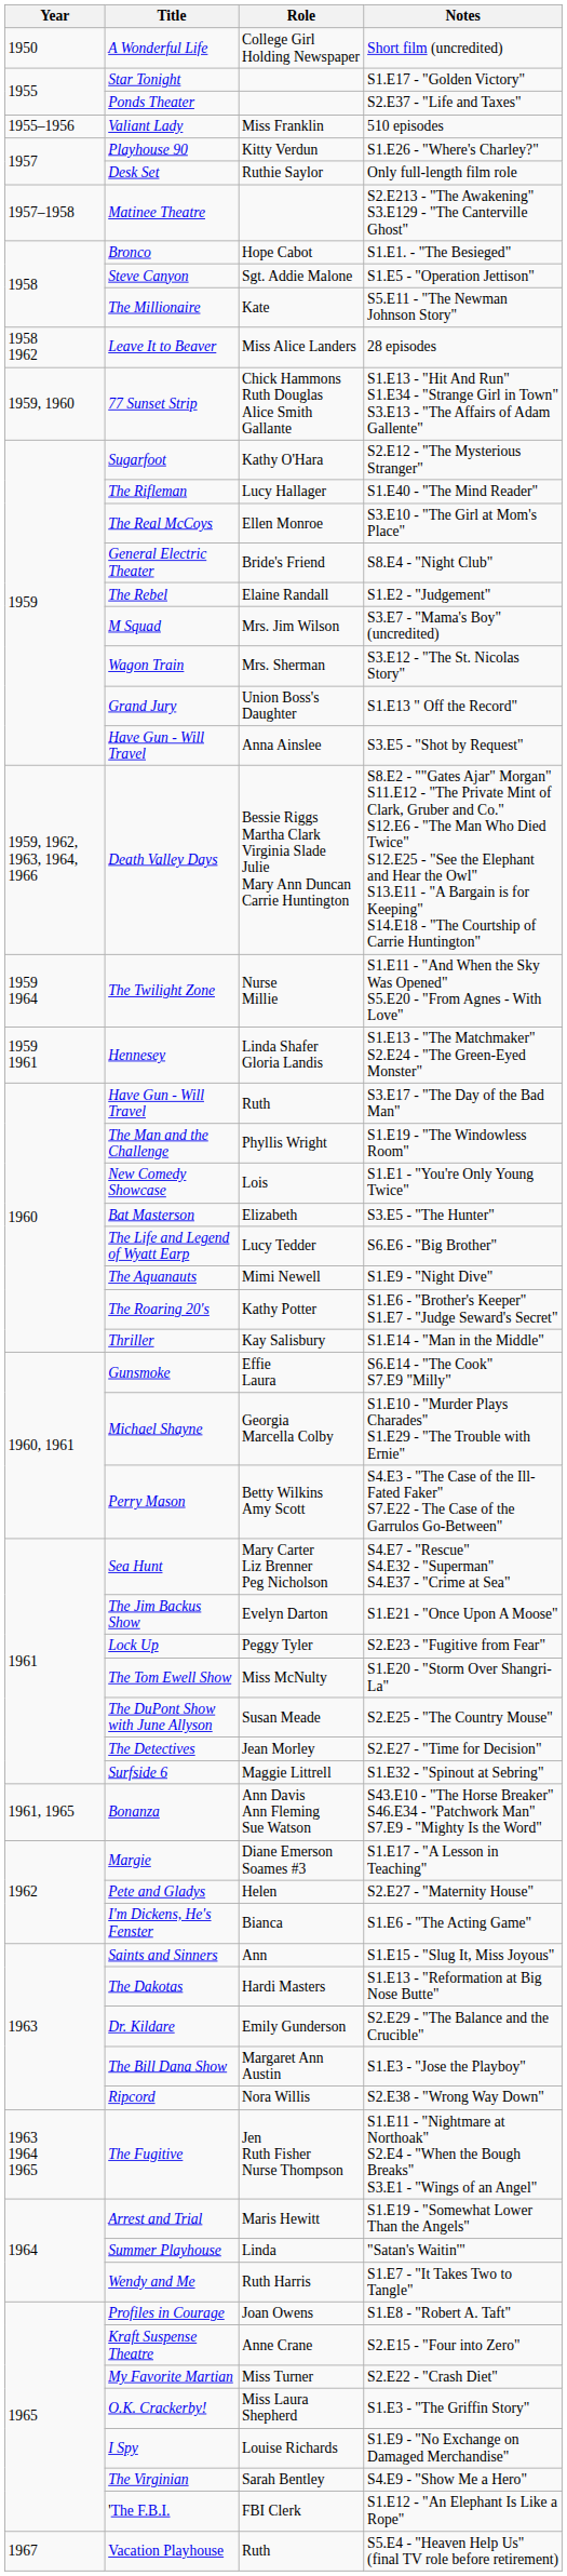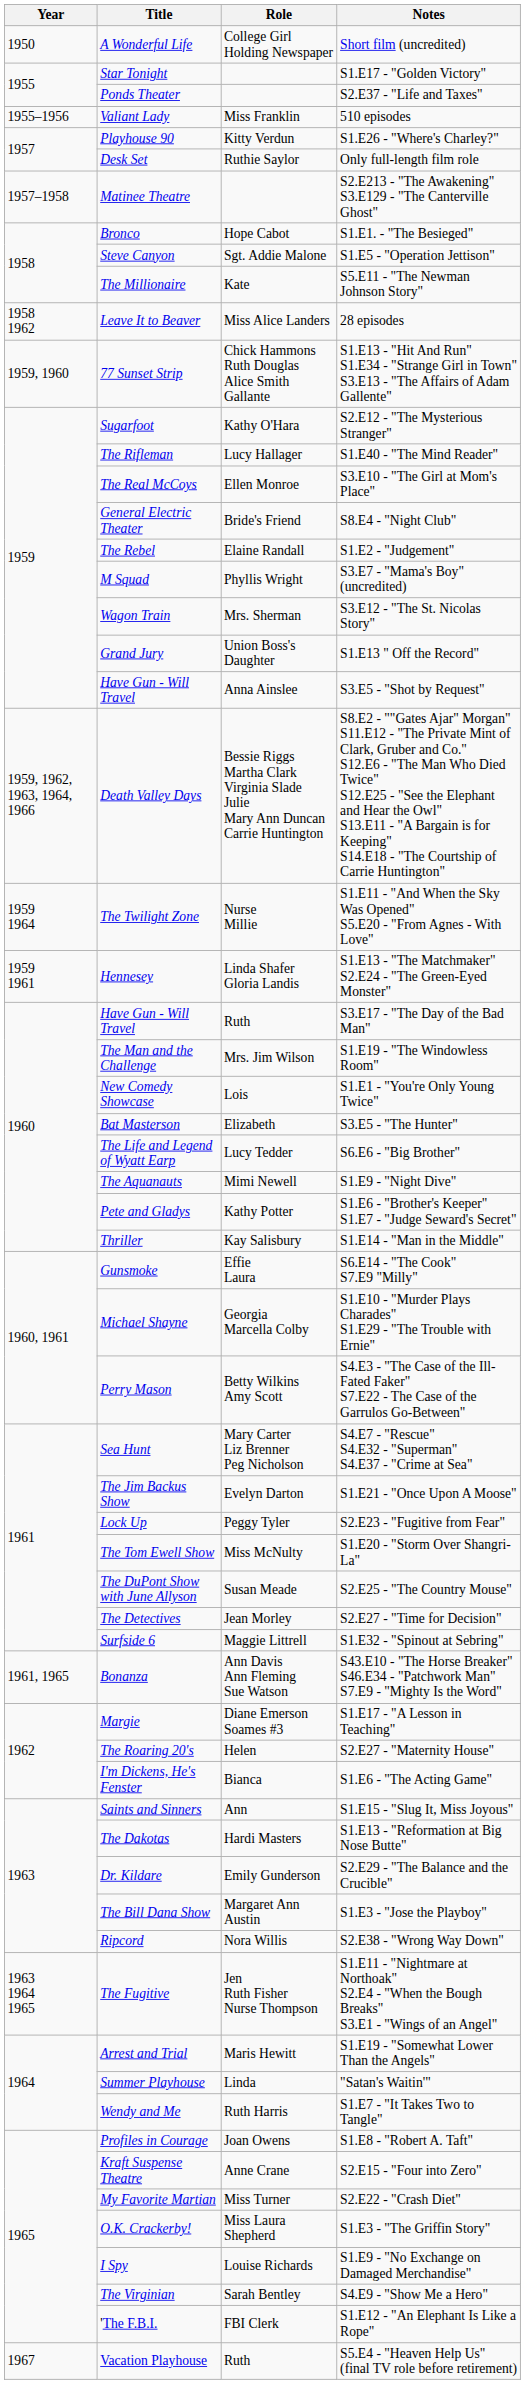S3.E7 - "Mama's Boy" (uncredited) | Role: Mrs. Jim Wilson -> Phyllis Wright
S1.E19 - "The Windowless Room" | Role: Phyllis Wright -> Mrs. Jim Wilson
S1.E6 - "Brother's Keeper" S1.E7 - "Judge Seward's Secret" | Title: The Roaring 20's -> Pete and Gladys
S2.E27 - "Maternity House" | Title: Pete and Gladys -> The Roaring 20's
